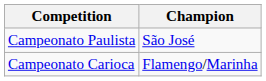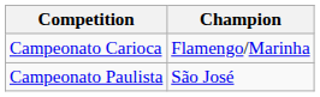rows swapped: Campeonato Carioca <-> Campeonato Paulista
